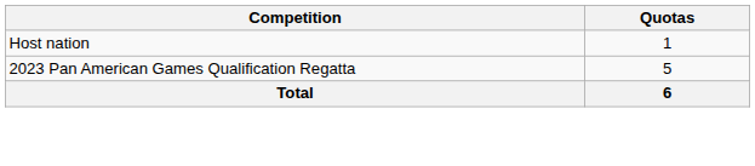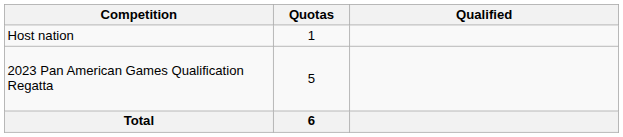+ column: Qualified
